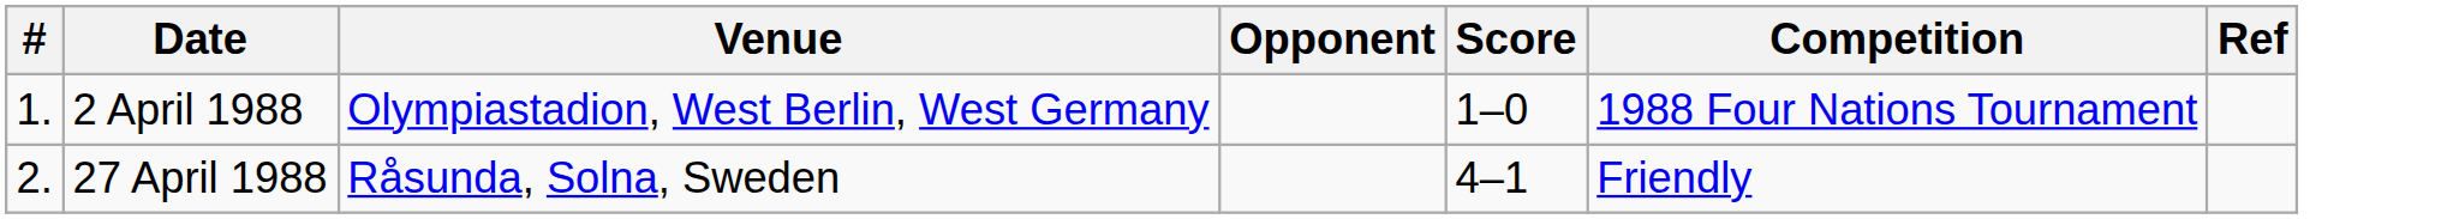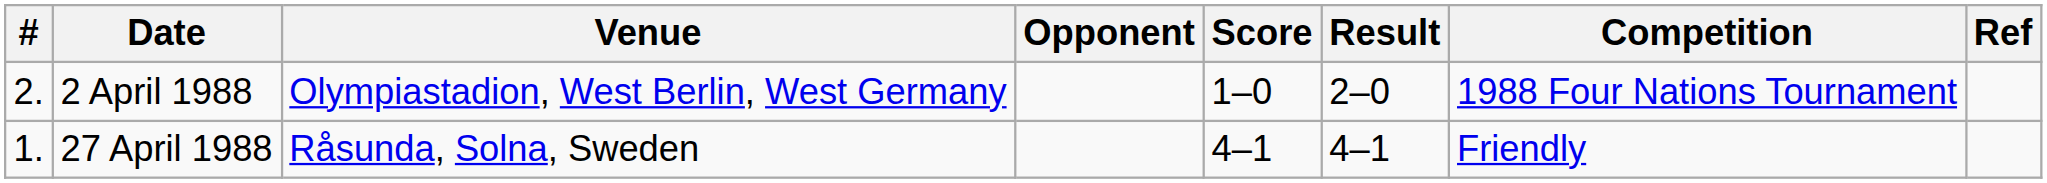+ column: Result | 2–0 | 4–1
2 April 1988 | #: 1. -> 2.
27 April 1988 | #: 2. -> 1.
